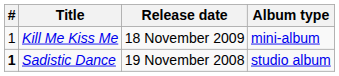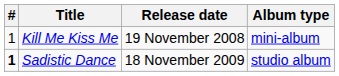Kill Me Kiss Me | Release date: 18 November 2009 -> 19 November 2008
Sadistic Dance | Release date: 19 November 2008 -> 18 November 2009
